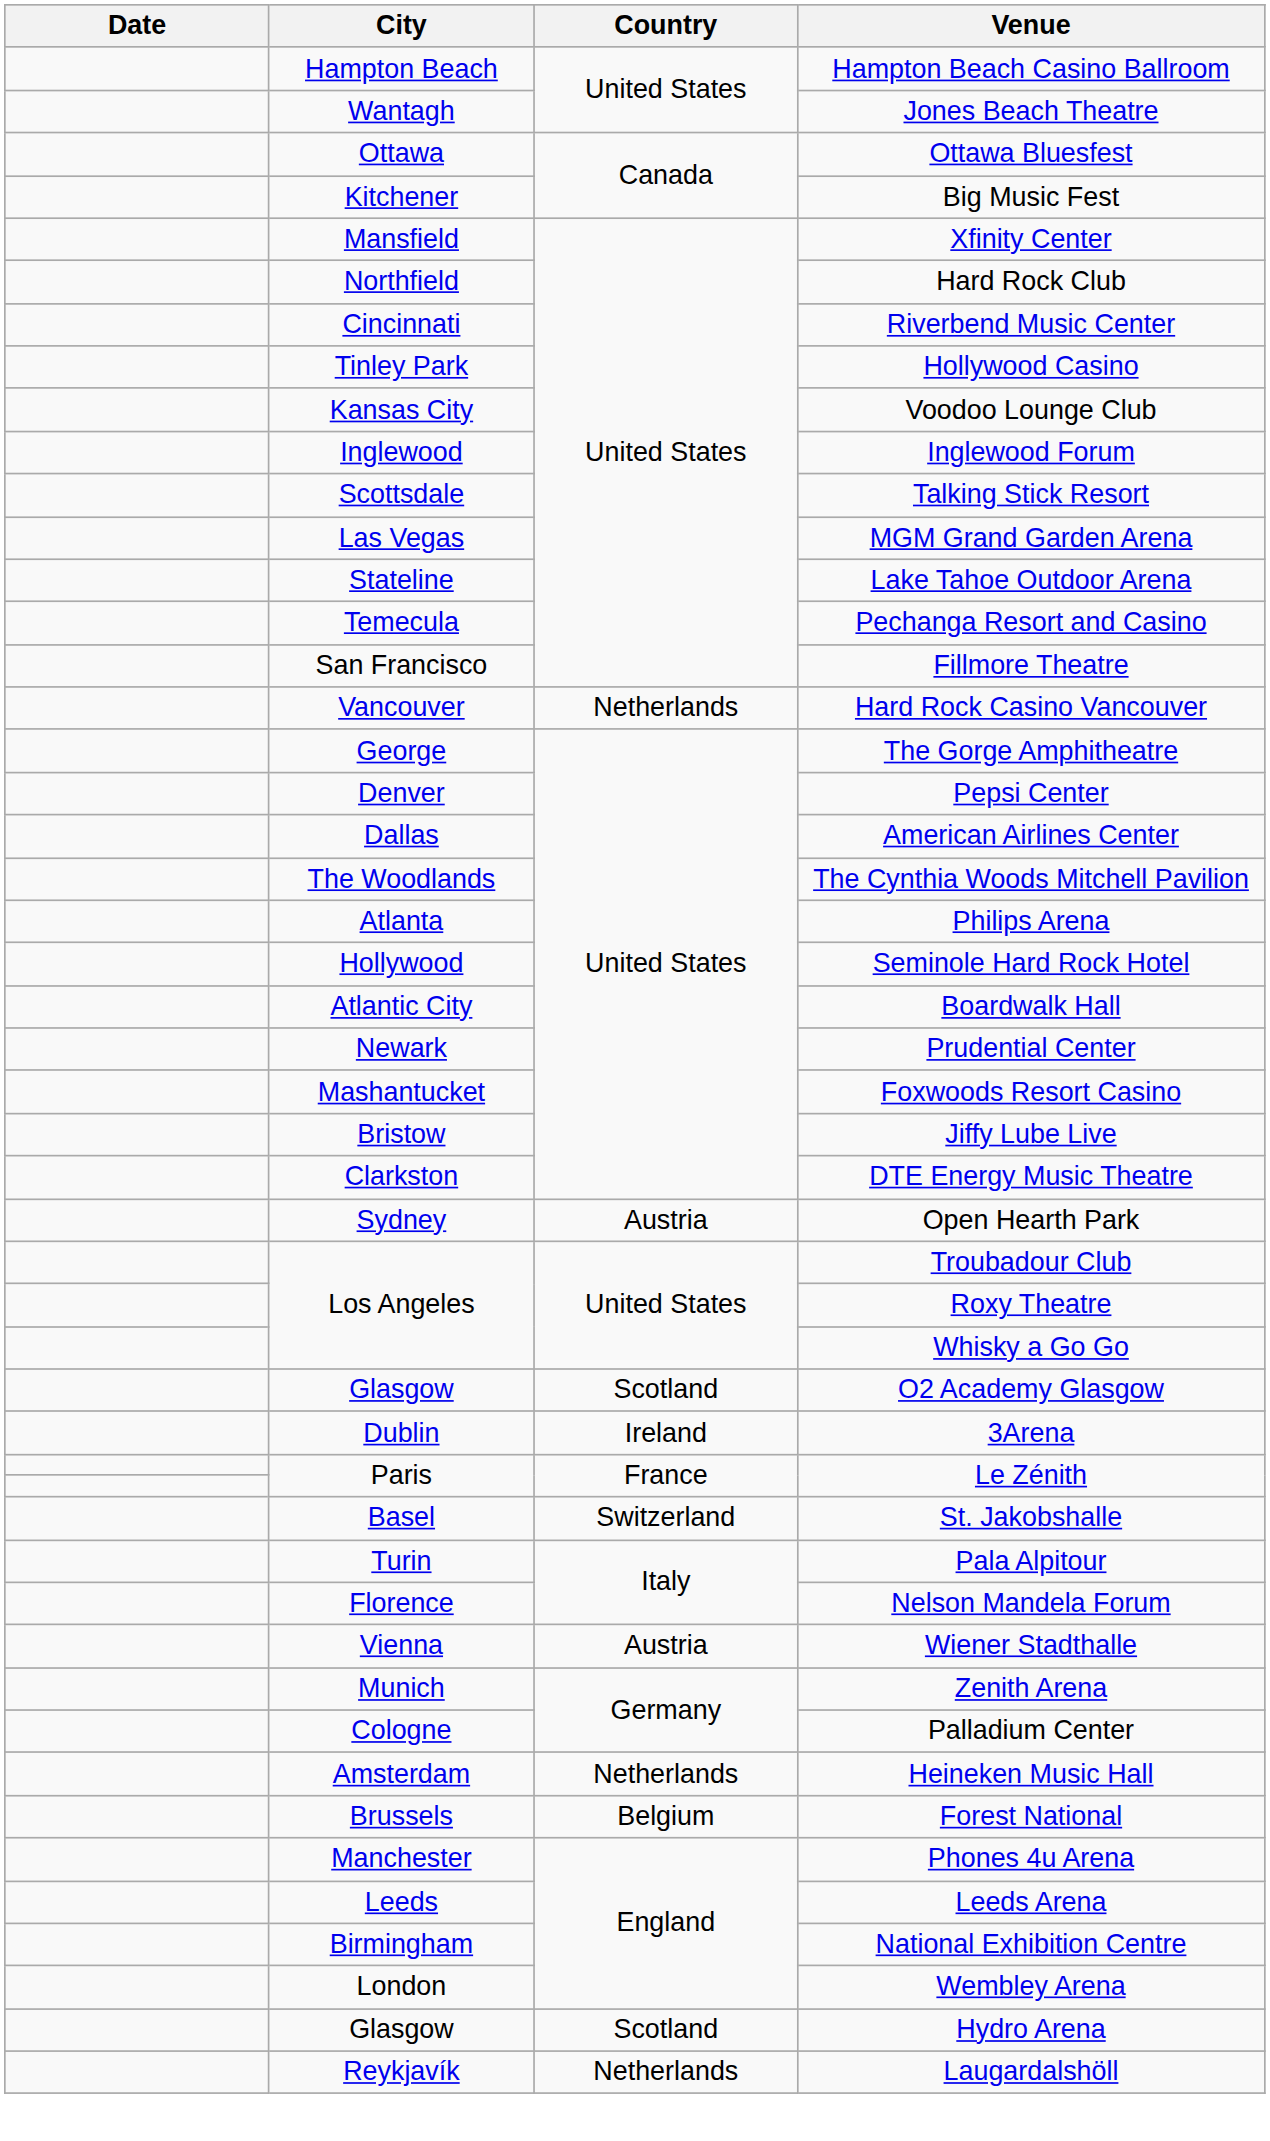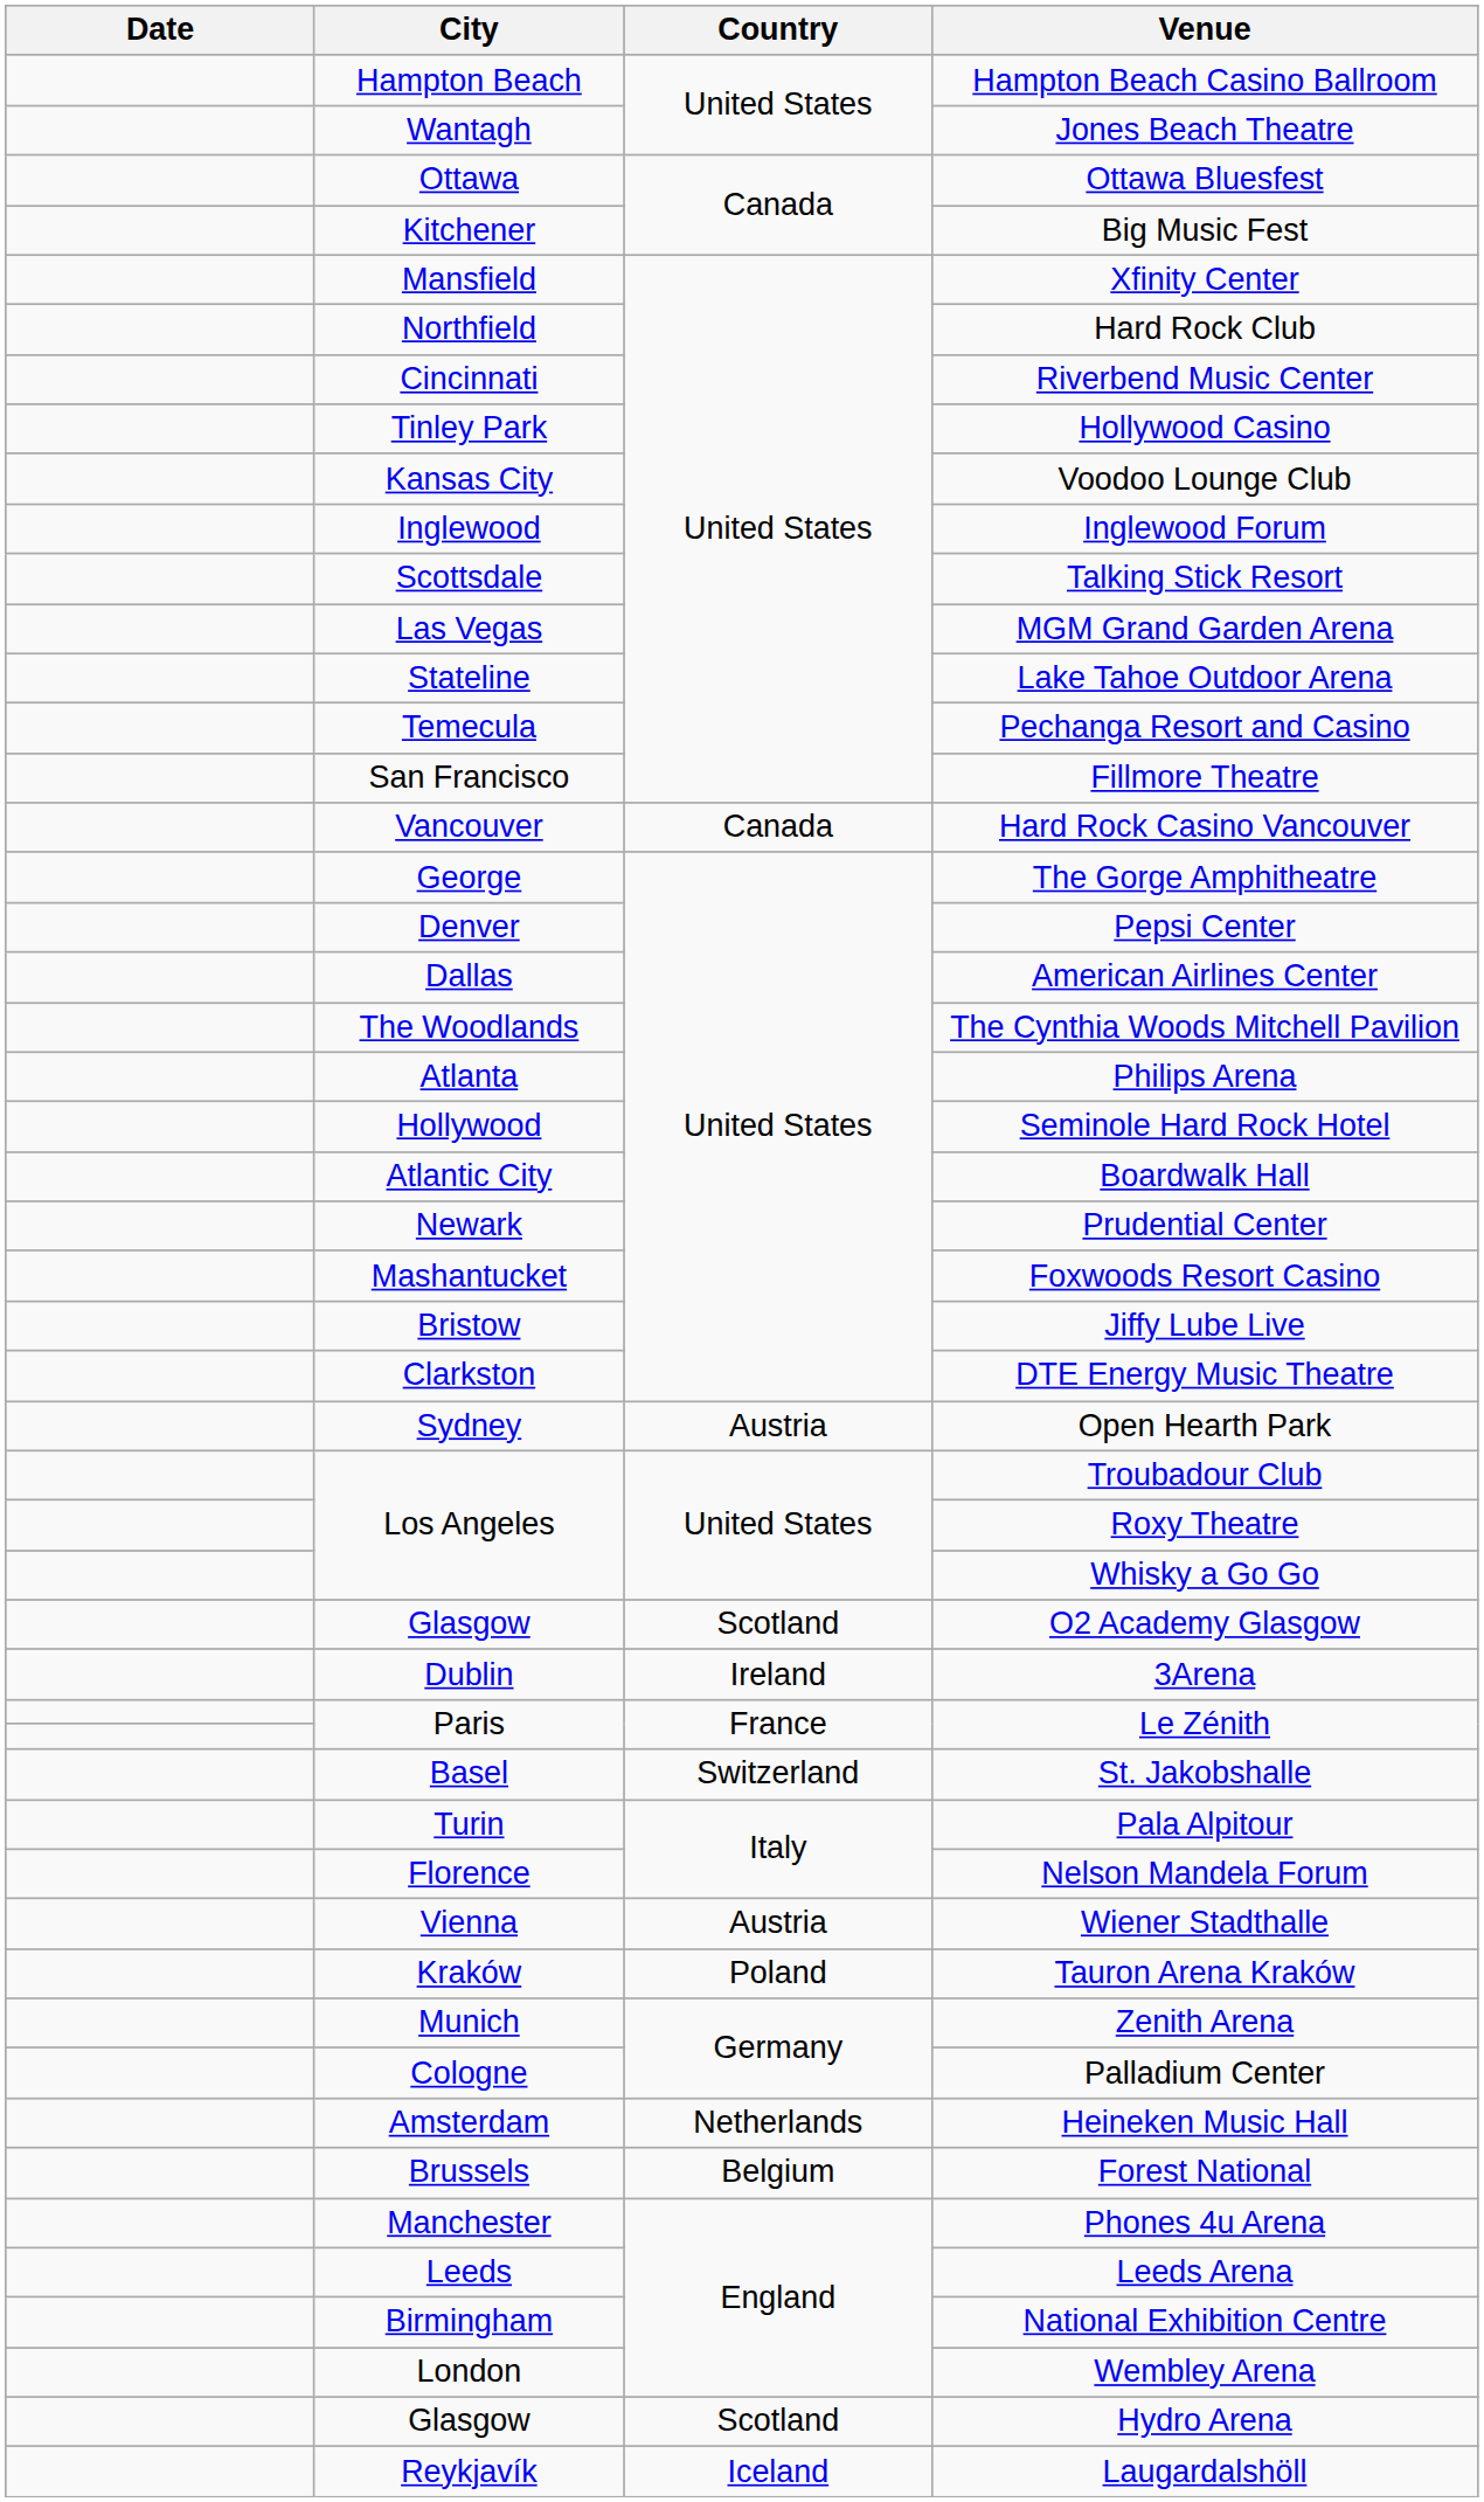Hard Rock Casino Vancouver | Country: Netherlands -> Canada
+ row: Kraków | Poland | Tauron Arena Kraków
Laugardalshöll | Country: Netherlands -> Iceland
